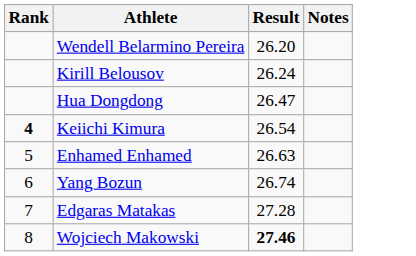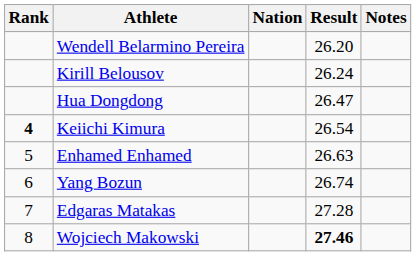+ column: Nation
